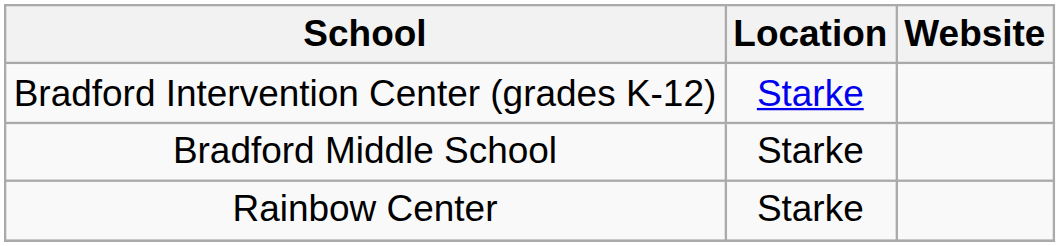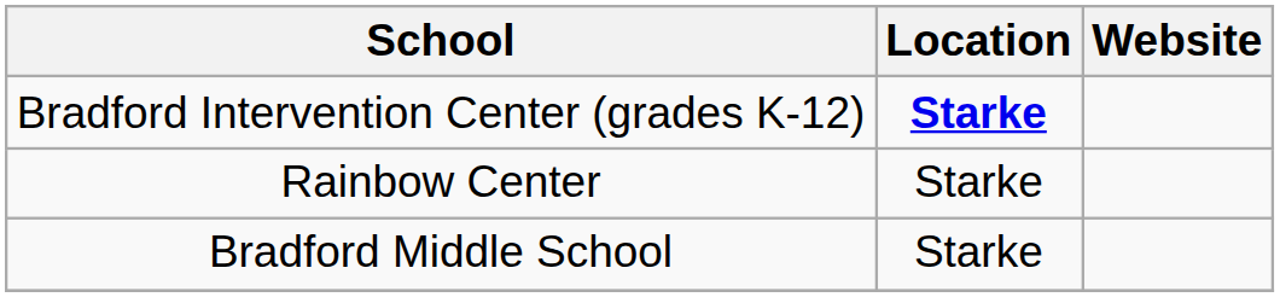Bradford Intervention Center (grades K-12) | Location: normal -> bold
rows swapped: Bradford Middle School <-> Rainbow Center
